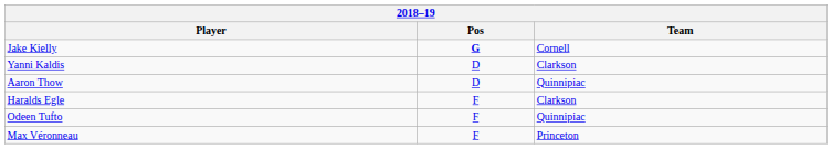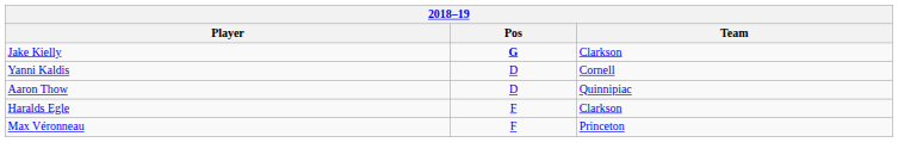Jake Kielly | Team: Cornell -> Clarkson
Yanni Kaldis | Team: Clarkson -> Cornell
- row: Odeen Tufto | F | Quinnipiac
